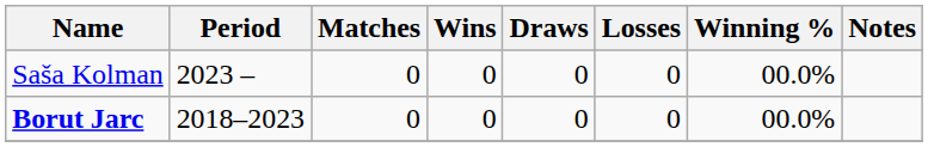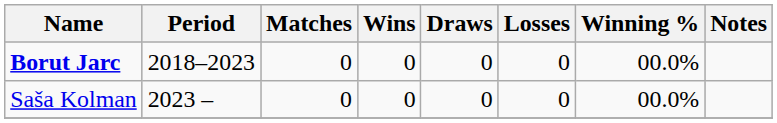rows swapped: Saša Kolman <-> Borut Jarc
